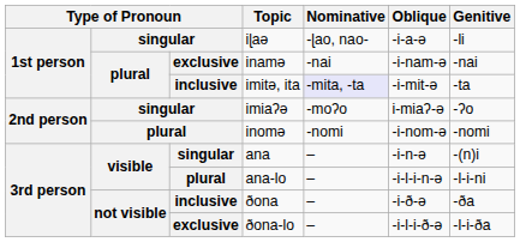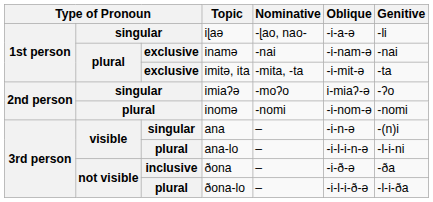imitə, ita | column 3: inclusive -> exclusive
imitə, ita | Nominative: lavender background -> no background
ðona-lo | column 3: exclusive -> plural
